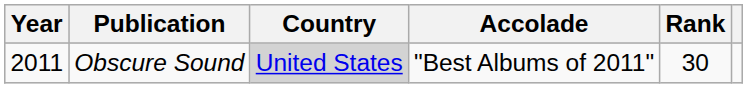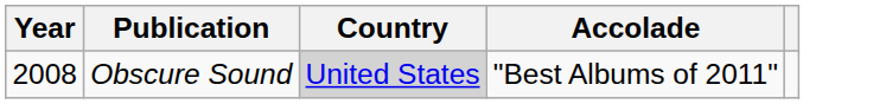- column: Rank | 30
Obscure Sound | Year: 2011 -> 2008
